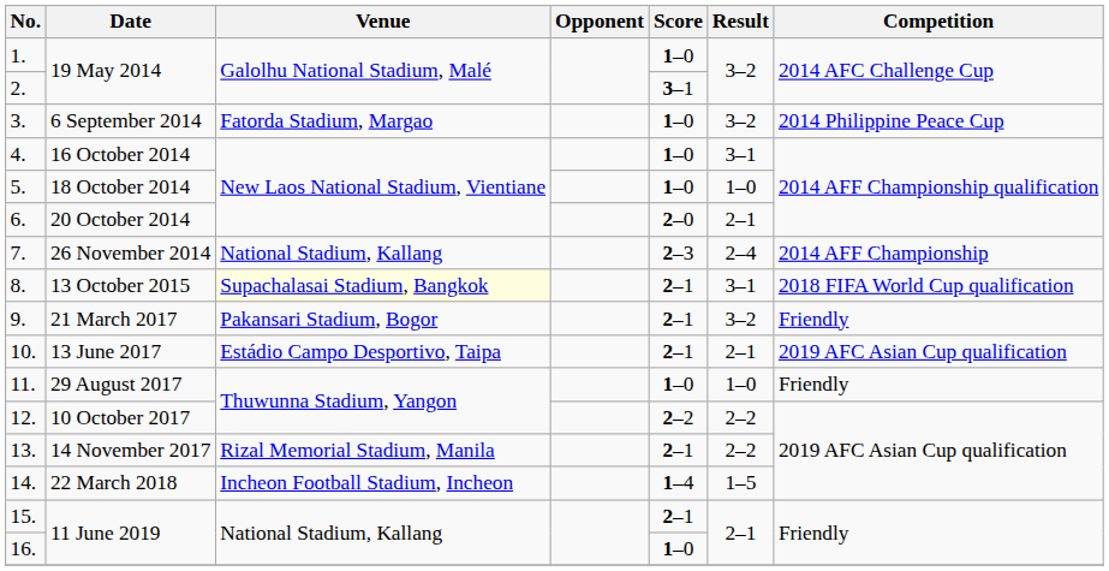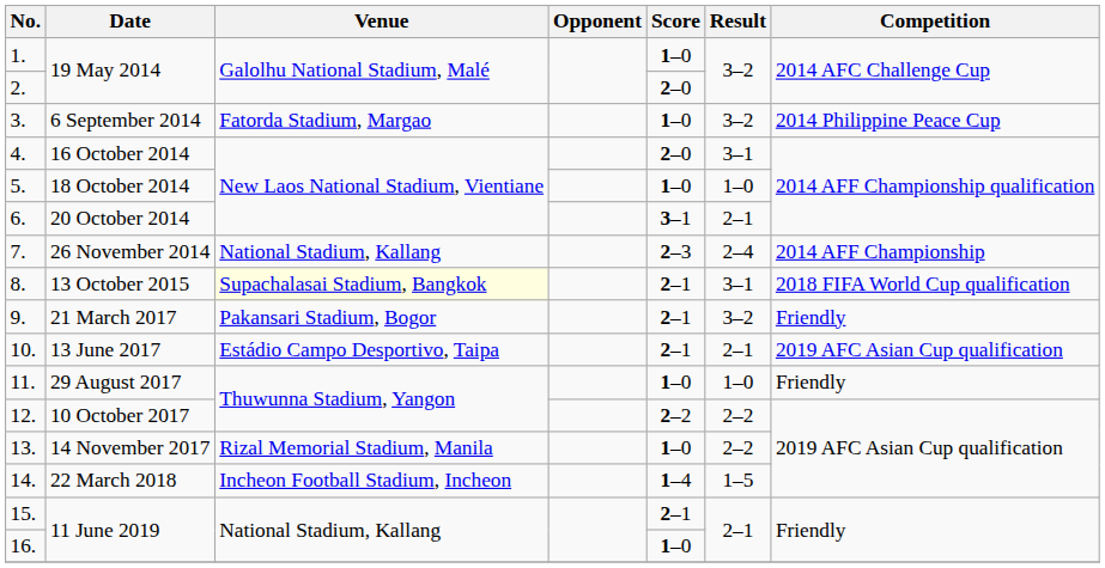2. | Score: 3–1 -> 2–0
4. | Score: 1–0 -> 2–0
6. | Score: 2–0 -> 3–1
13. | Score: 2–1 -> 1–0
